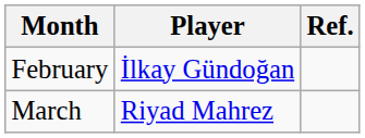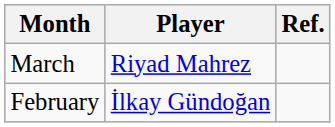rows swapped: February <-> March
